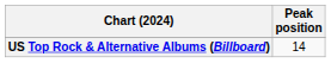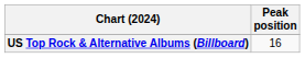US Top Rock & Alternative Albums (Billboard) | Peak position: 14 -> 16
